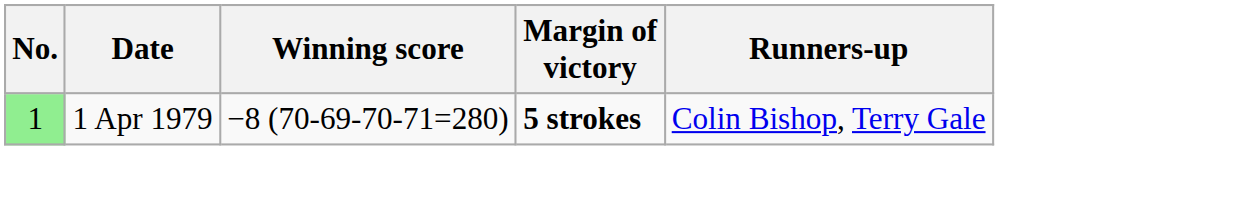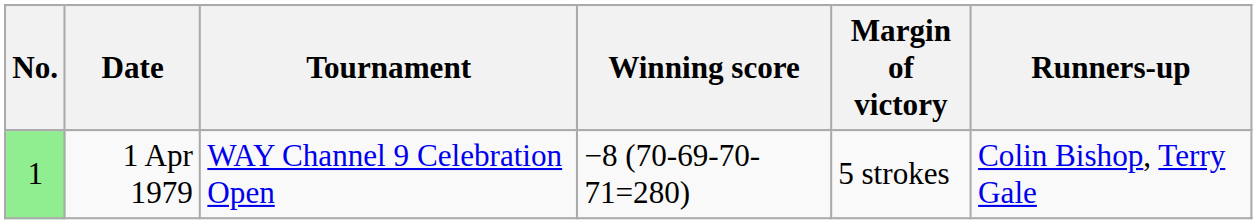+ column: Tournament | WAY Channel 9 Celebration Open
1 Apr 1979 | Margin of victory: bold -> normal
